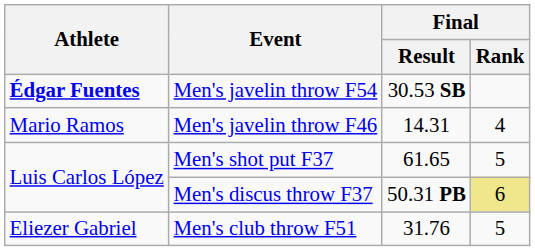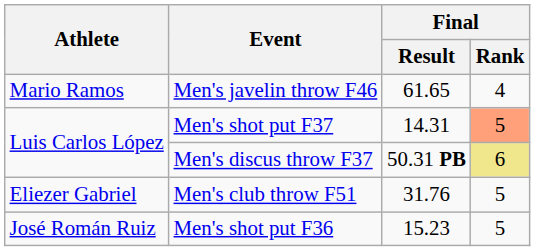- row: Édgar Fuentes | Men's javelin throw F54 | 30.53 SB
Men's javelin throw F46 | Final / Result: 14.31 -> 61.65
Men's shot put F37 | Final / Result: 61.65 -> 14.31
Men's shot put F37 | Final / Rank: no background -> lightsalmon background
+ row: José Román Ruiz | Men's shot put F36 | 15.23 | 5
